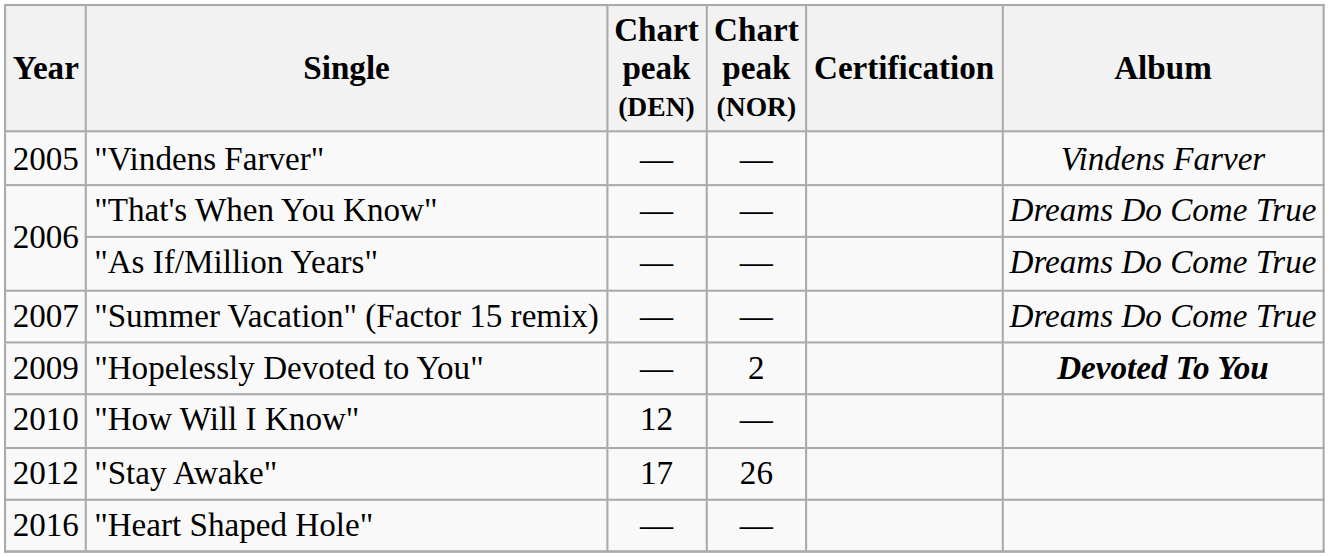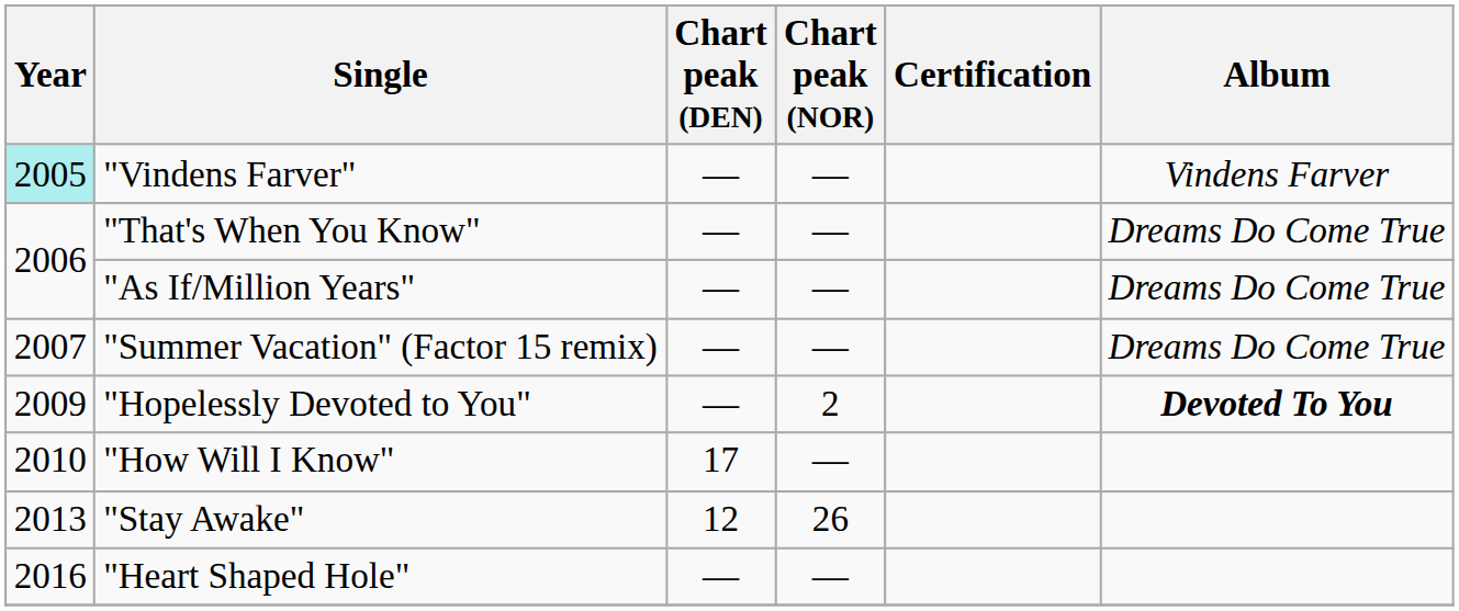"Vindens Farver" | Year: no background -> paleturquoise background
"How Will I Know" | Chart peak (DEN): 12 -> 17
"Stay Awake" | Year: 2012 -> 2013
"Stay Awake" | Chart peak (DEN): 17 -> 12
